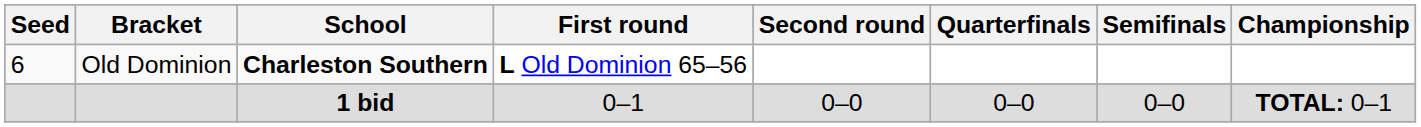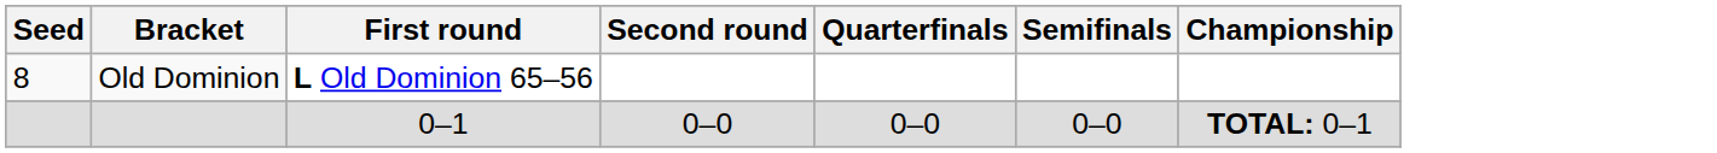- column: School | Charleston Southern | 1 bid
Old Dominion | Seed: 6 -> 8
